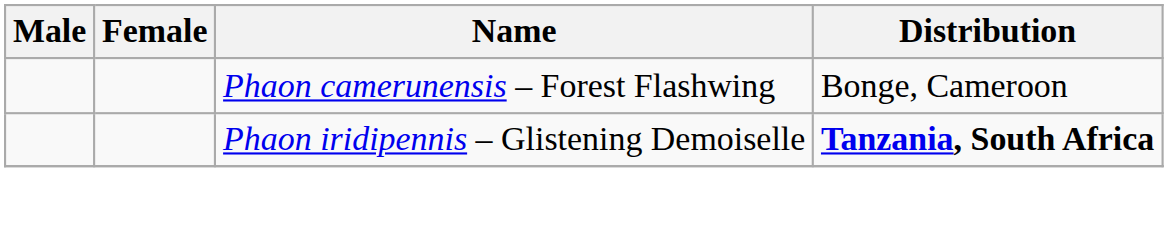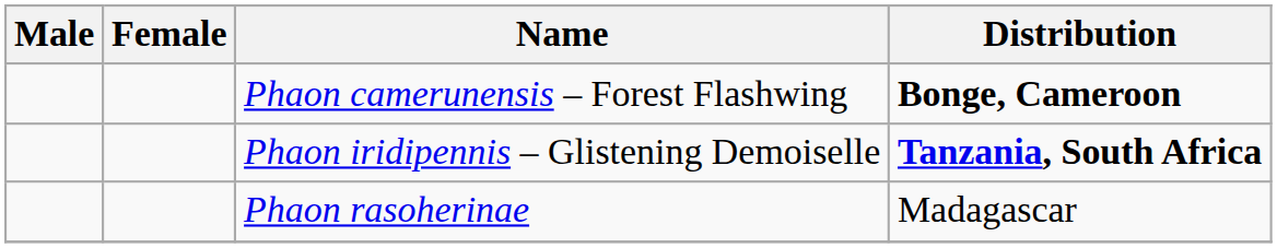Phaon camerunensis – Forest Flashwing | Distribution: normal -> bold
+ row: Phaon rasoherinae | Madagascar
